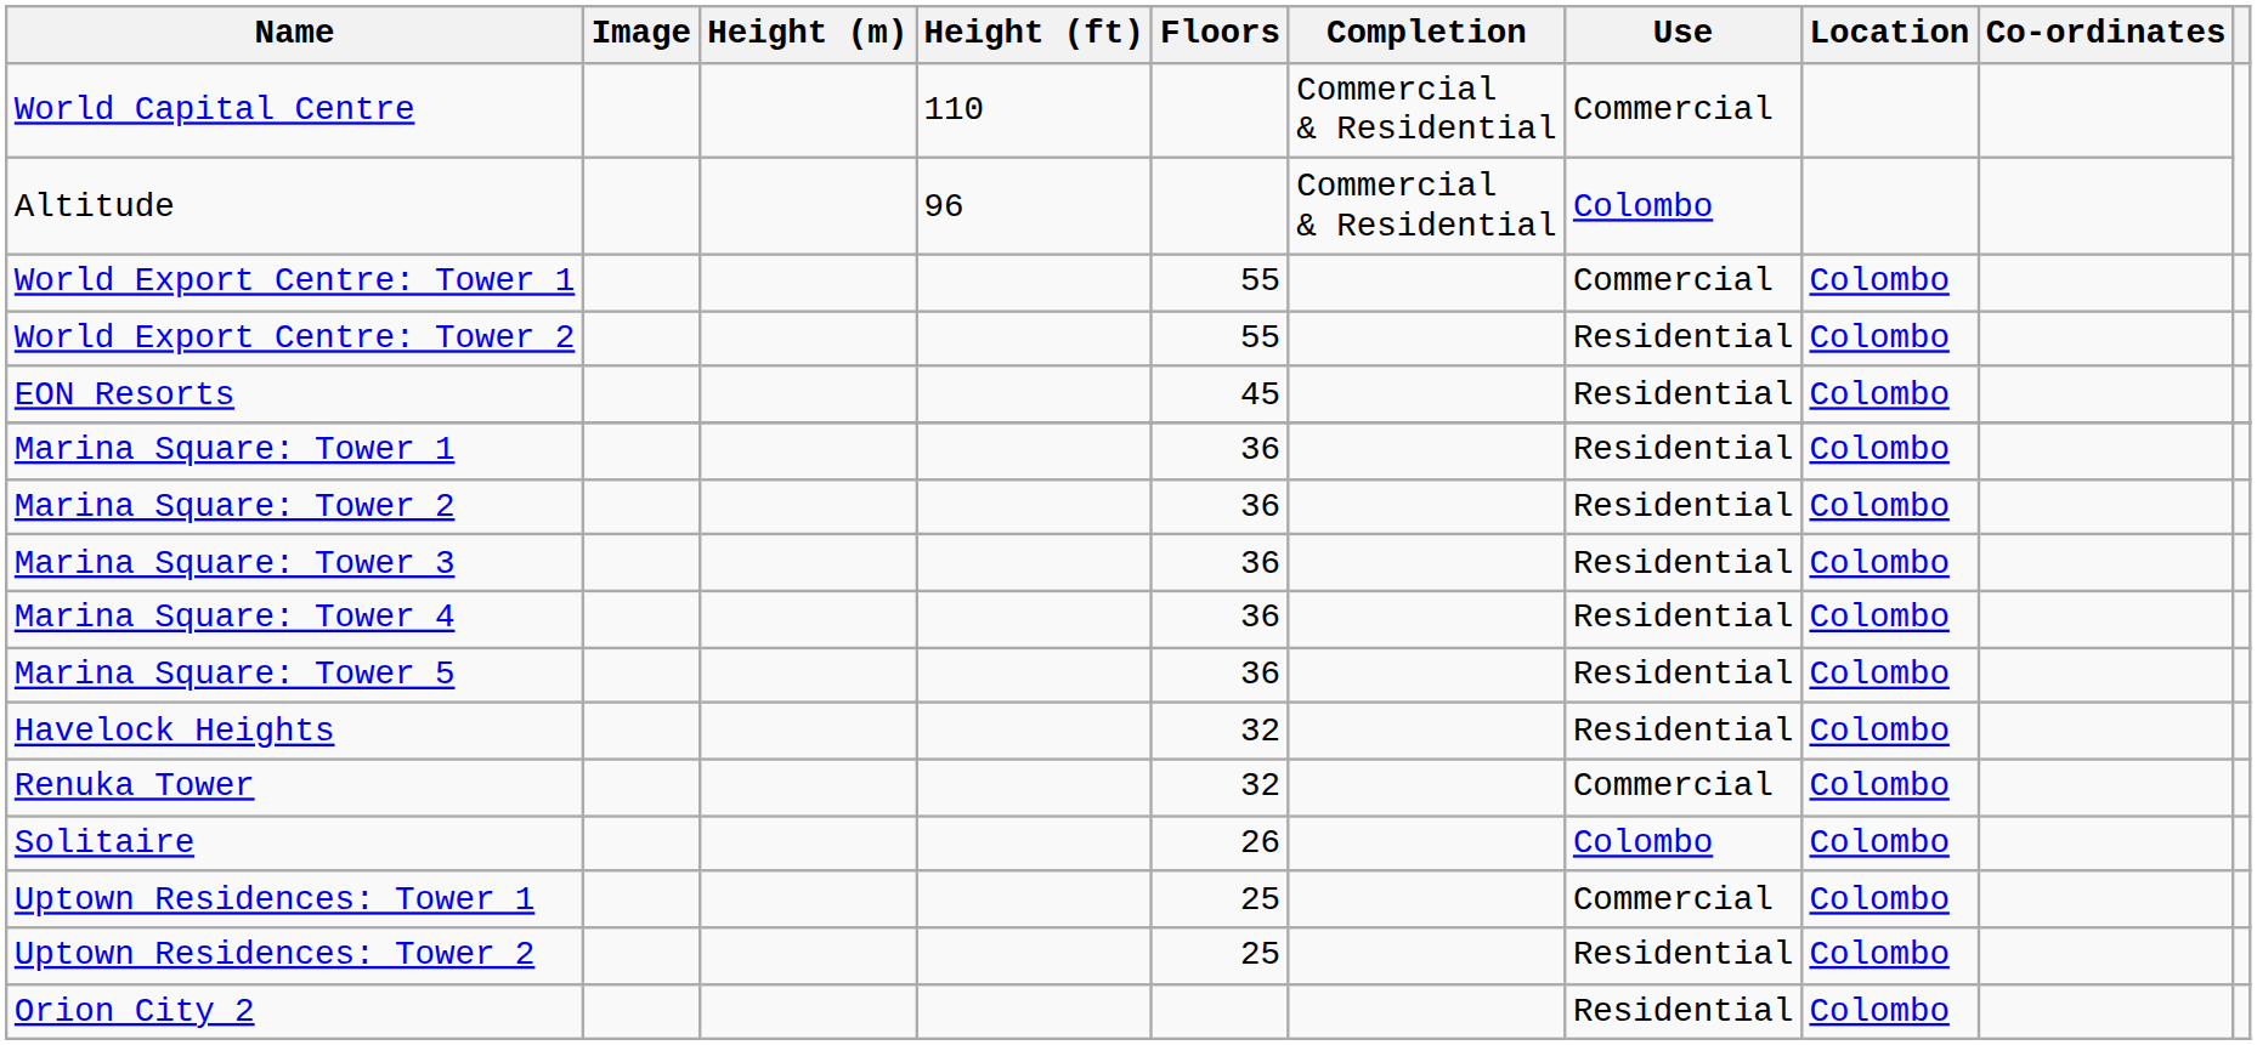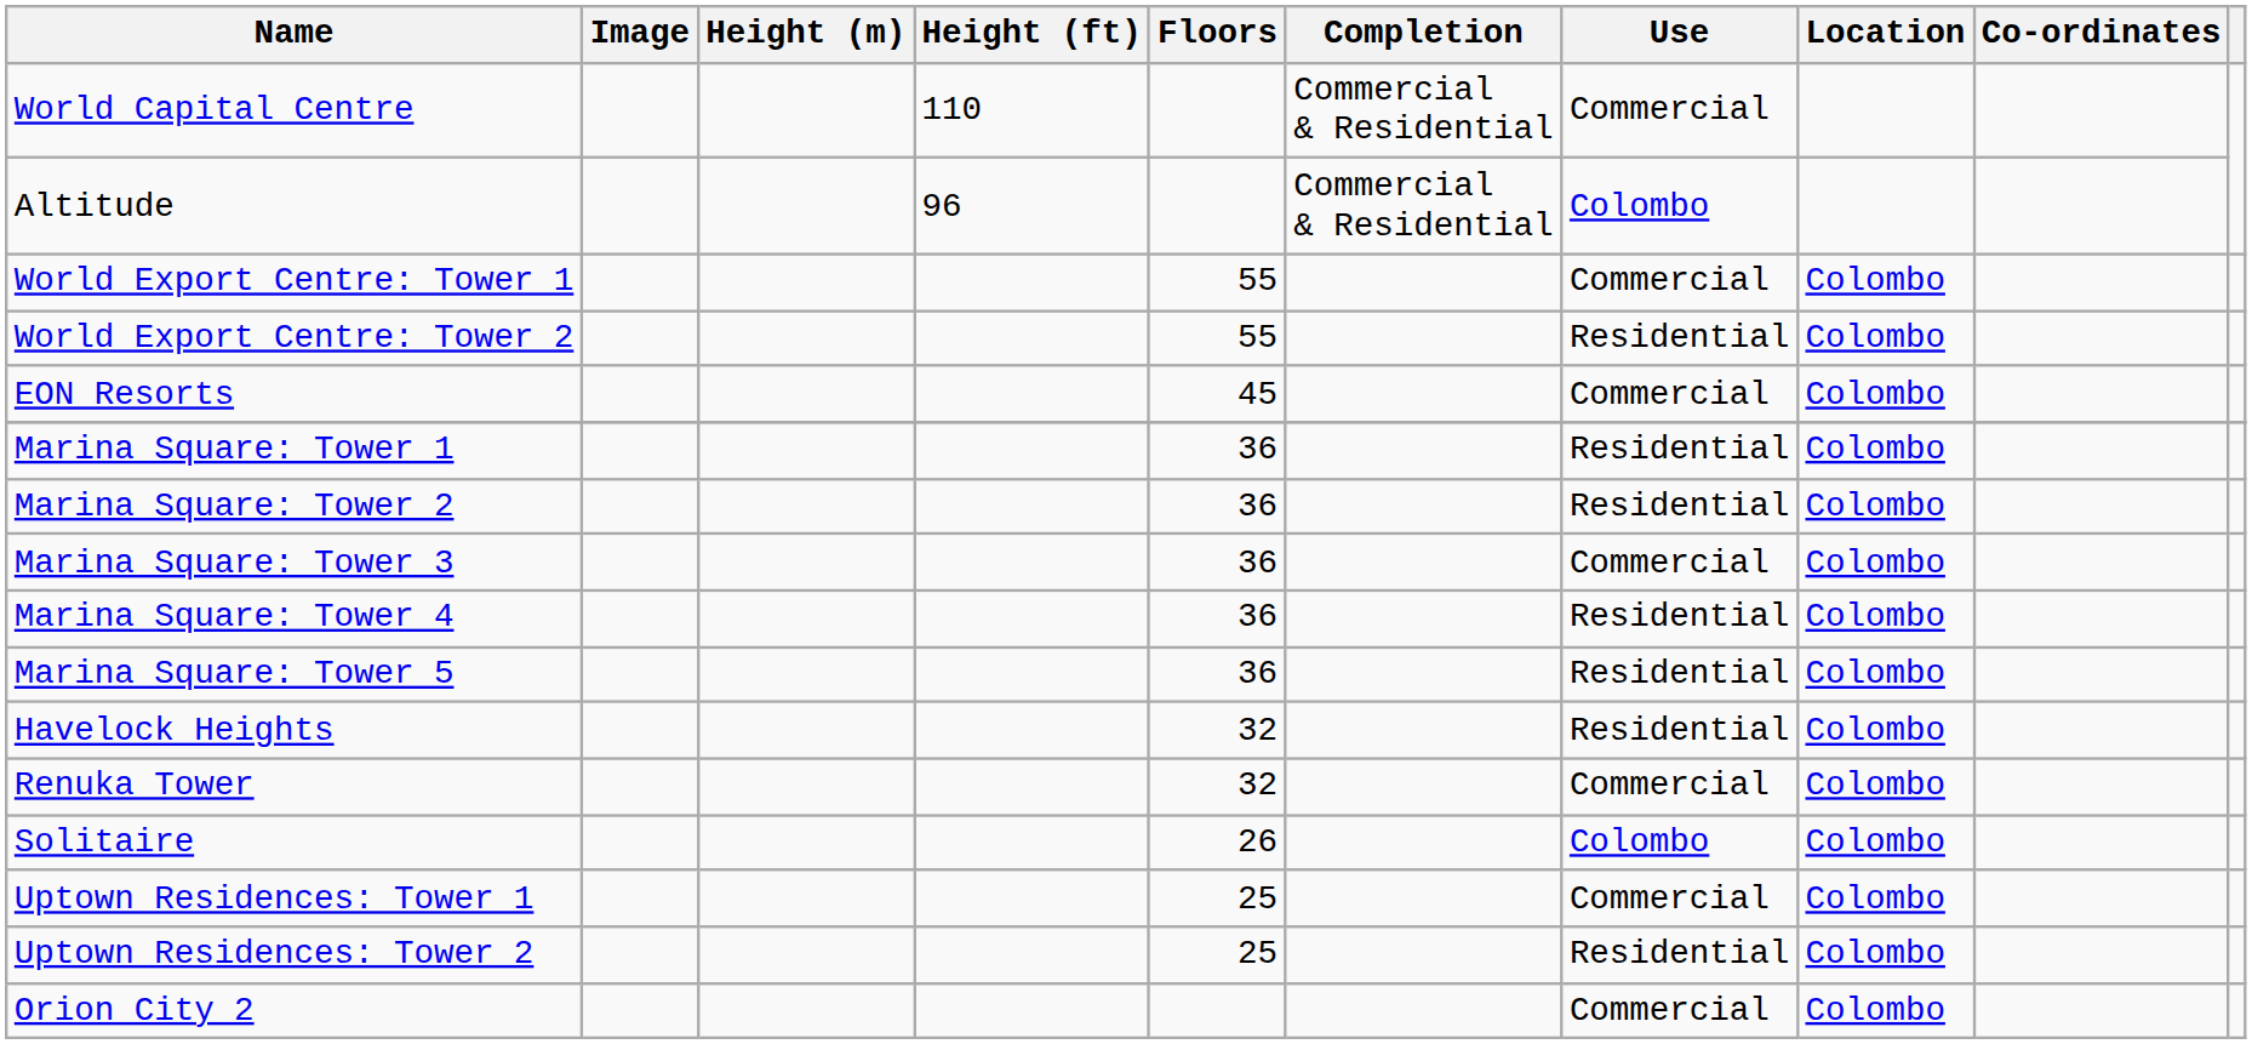EON Resorts | Use: Residential -> Commercial
Marina Square: Tower 3 | Use: Residential -> Commercial
Orion City 2 | Use: Residential -> Commercial
